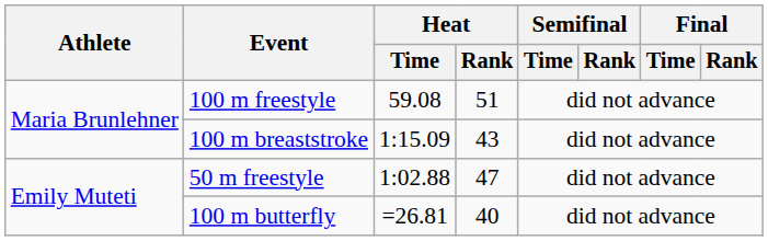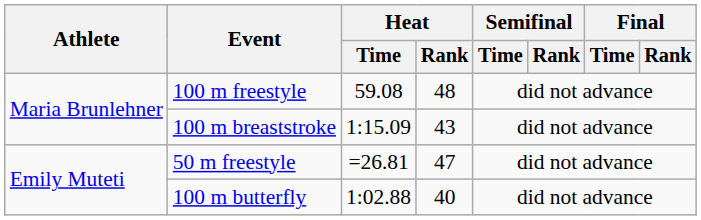100 m freestyle | Heat / Rank: 51 -> 48
50 m freestyle | Heat / Time: 1:02.88 -> =26.81
100 m butterfly | Heat / Time: =26.81 -> 1:02.88
